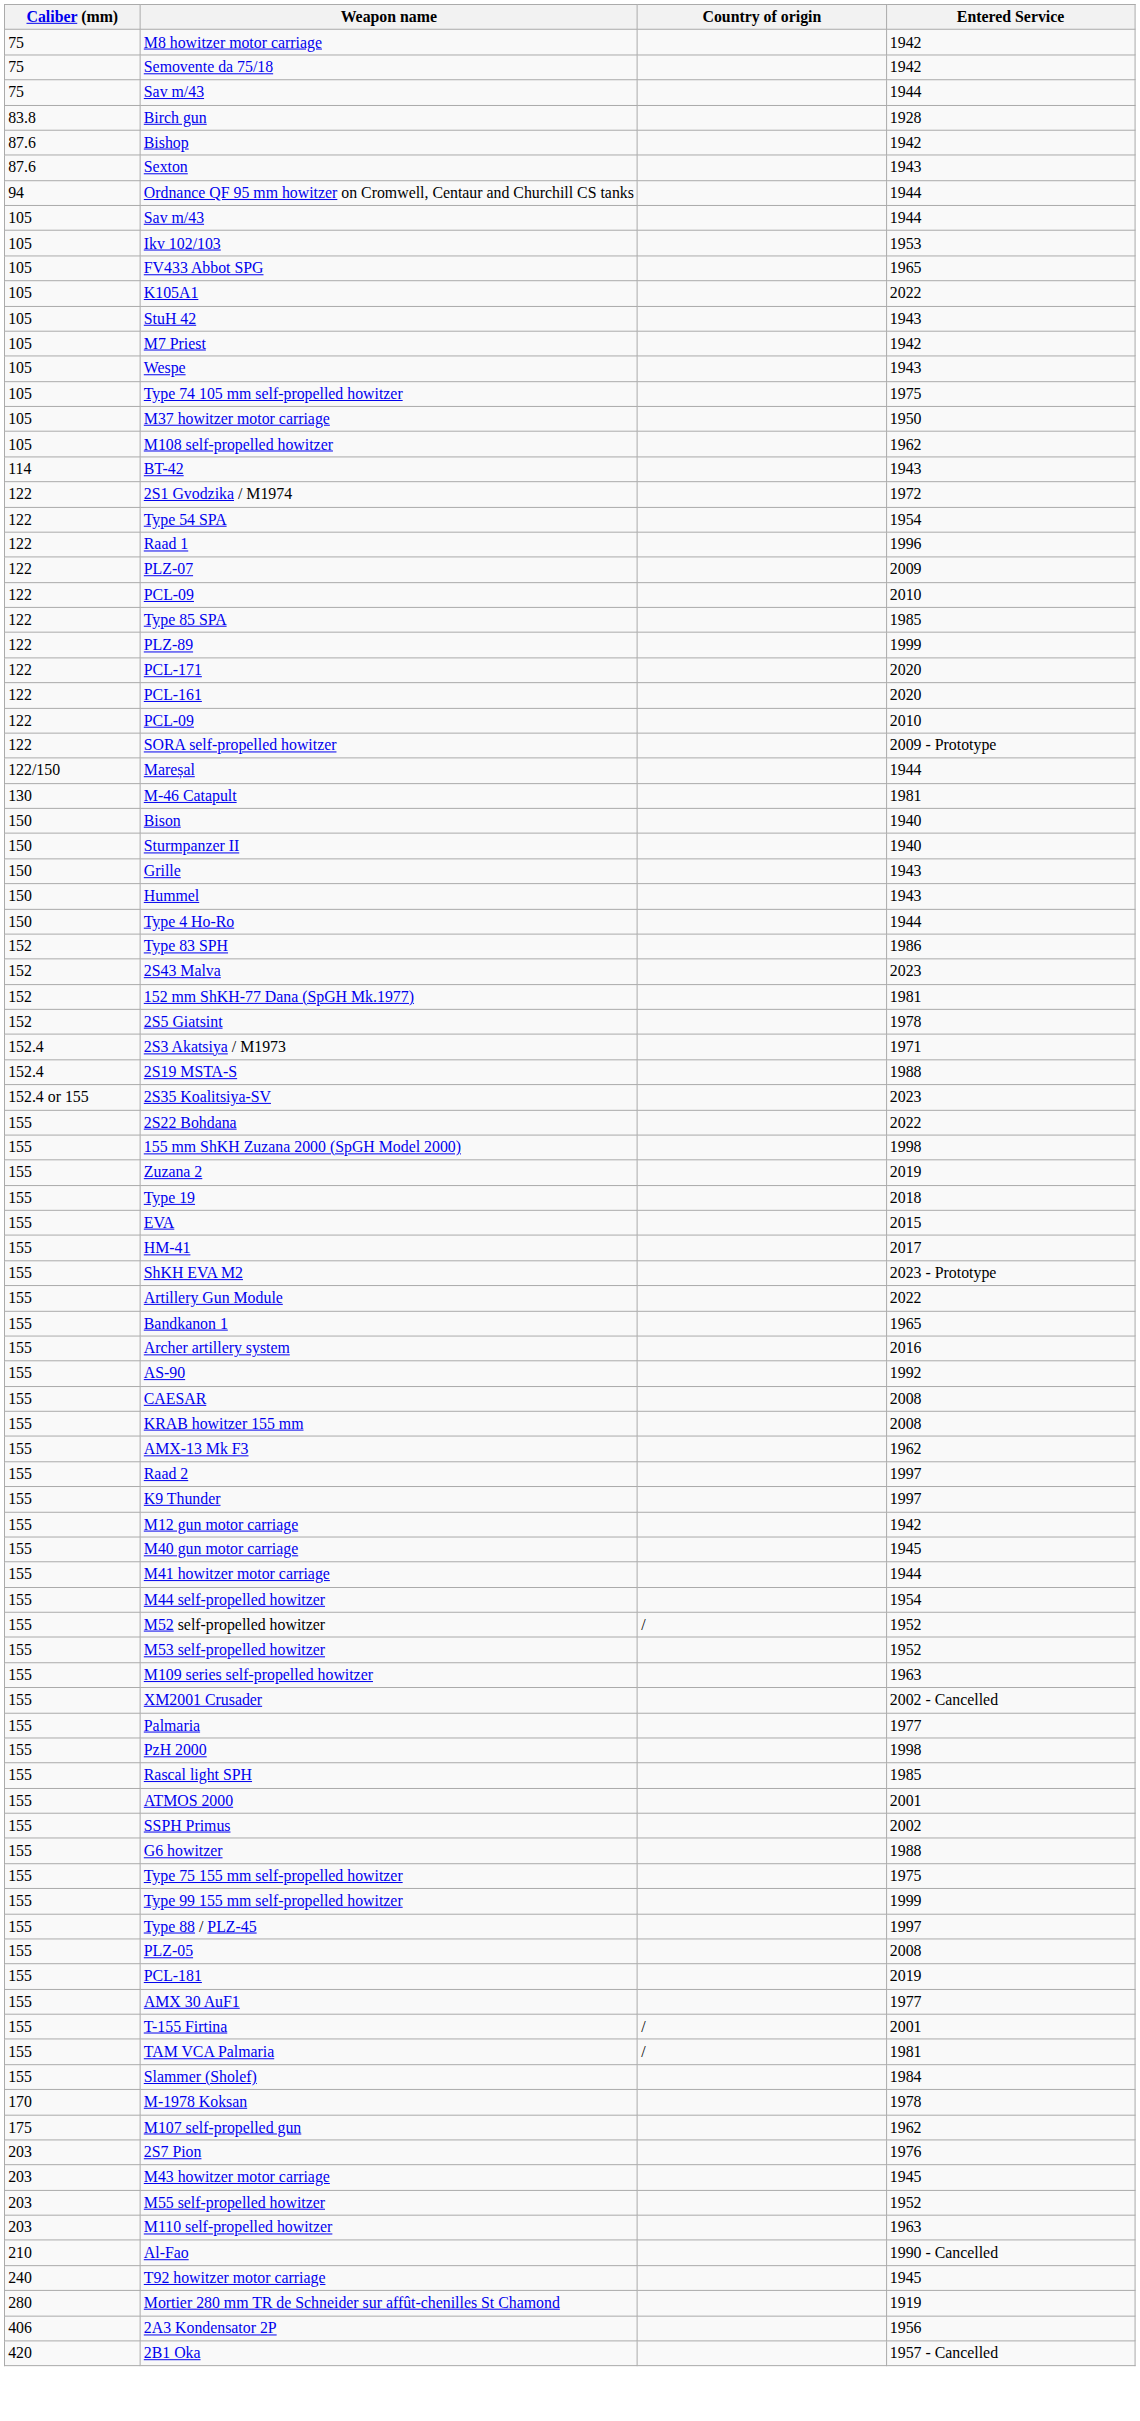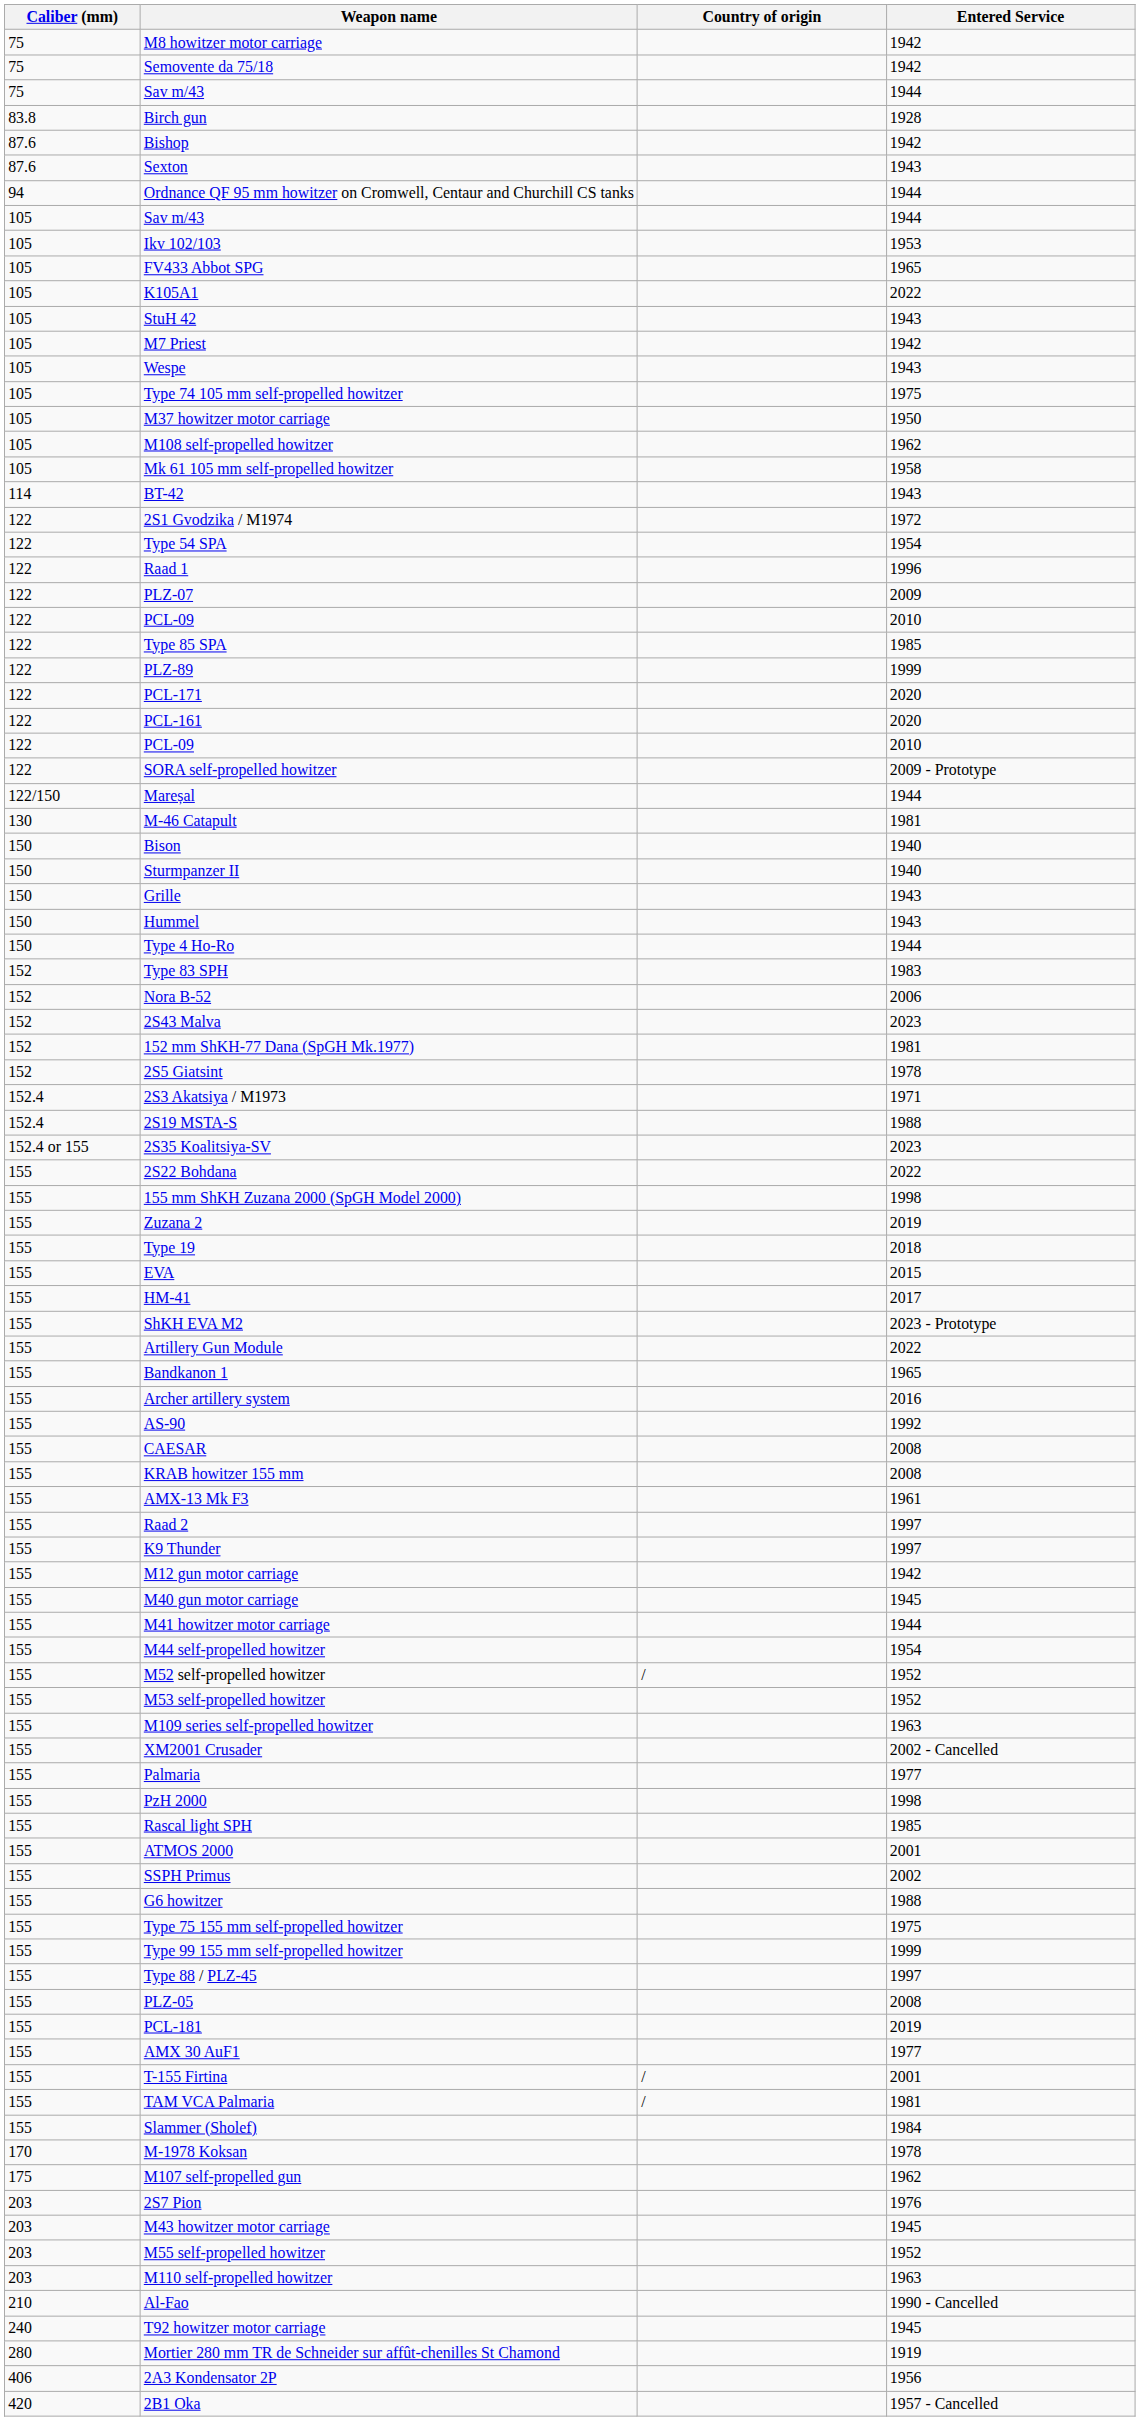+ row: 105 | Mk 61 105 mm self-propelled howitzer | 1958
Type 83 SPH | Entered Service: 1986 -> 1983
+ row: 152 | Nora B-52 | 2006
AMX-13 Mk F3 | Entered Service: 1962 -> 1961
